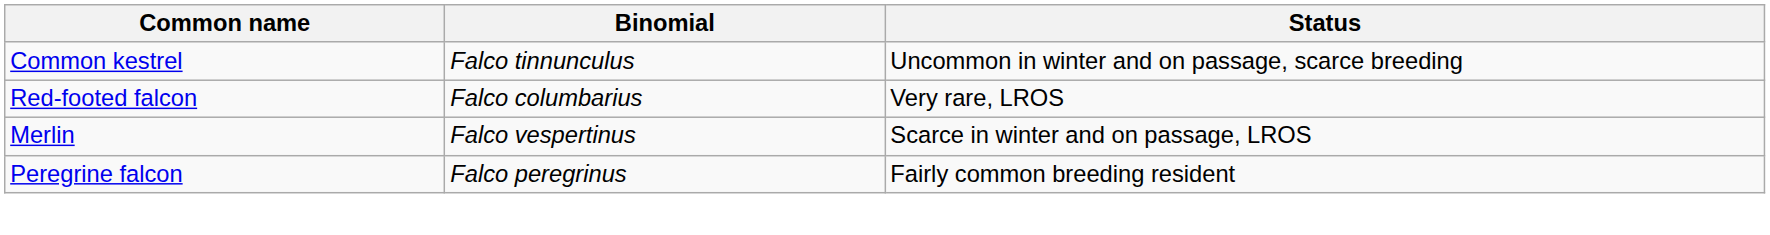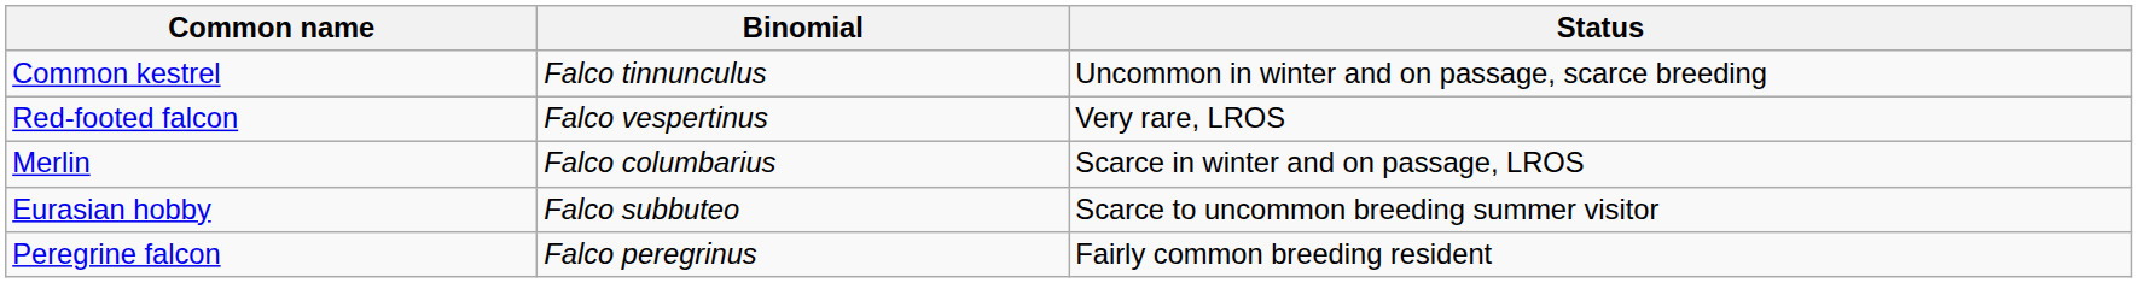Red-footed falcon | Binomial: Falco columbarius -> Falco vespertinus
Merlin | Binomial: Falco vespertinus -> Falco columbarius
+ row: Eurasian hobby | Falco subbuteo | Scarce to uncommon breeding summer visitor
